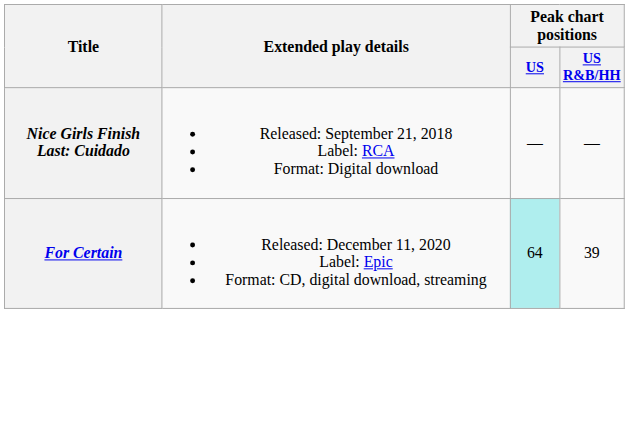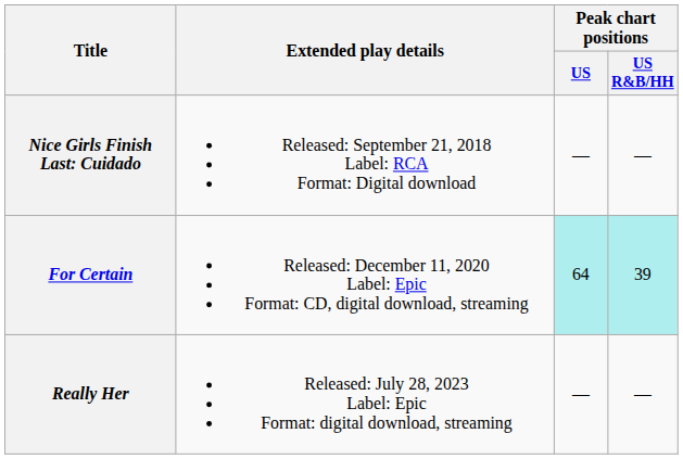For Certain | Peak chart positions / US R&B/HH: no background -> paleturquoise background
+ row: Really Her | Released: July 28, 2023 Label: Epic Format: digital download, streaming | — | —
